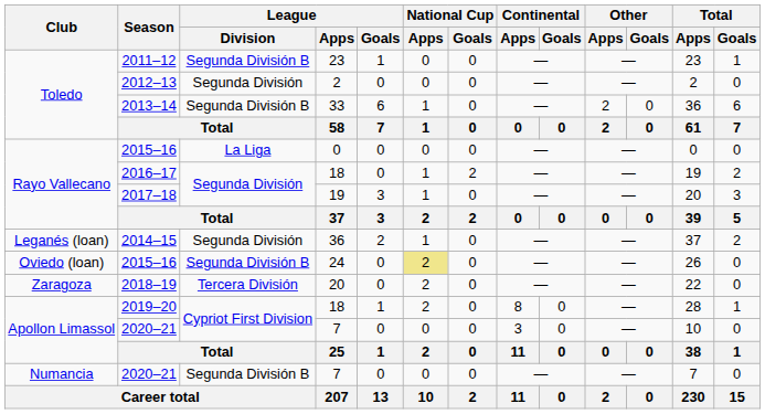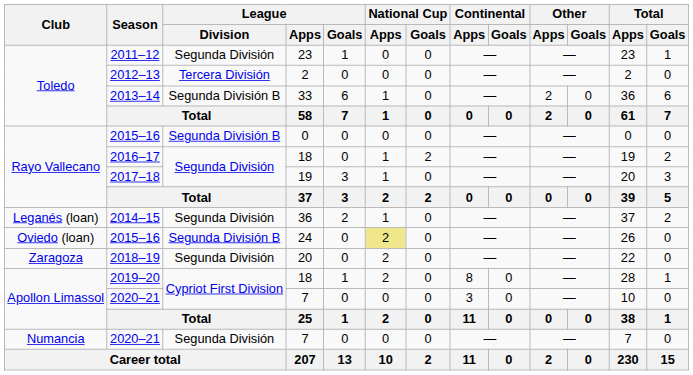2011–12 | League / Division: Segunda División B -> Segunda División
2012–13 | League / Division: Segunda División -> Tercera División
Rayo Vallecano / 2015–16 | League / Division: La Liga -> Segunda División B
2018–19 | League / Division: Tercera División -> Segunda División
Numancia / 2020–21 | League / Division: Segunda División B -> Segunda División
